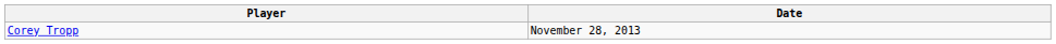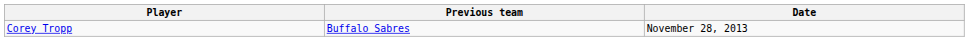+ column: Previous team | Buffalo Sabres
